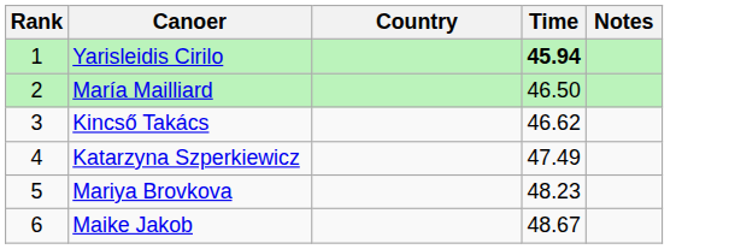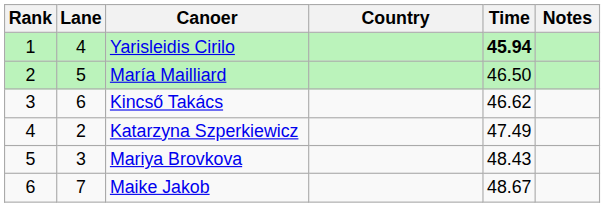+ column: Lane | 4 | 5 | 6 | 2 | 3 | 7
Mariya Brovkova | Time: 48.23 -> 48.43
